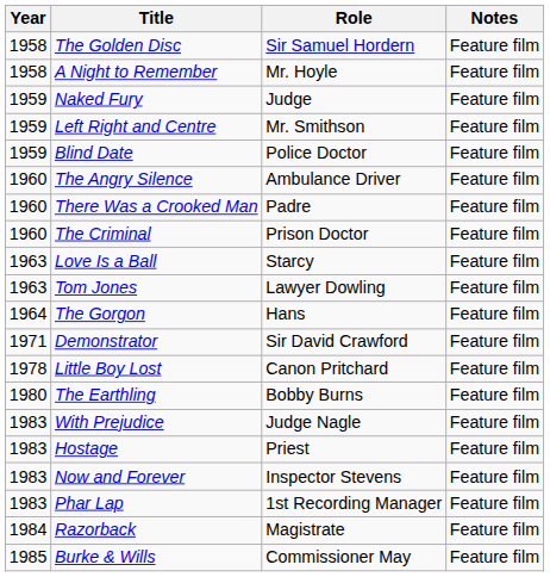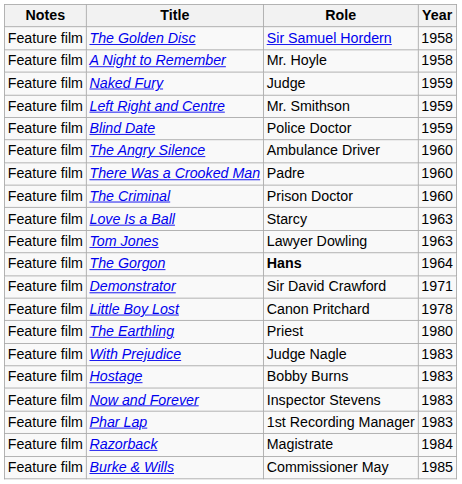columns swapped: Year <-> Notes
The Gorgon | Role: normal -> bold
The Earthling | Role: Bobby Burns -> Priest
Hostage | Role: Priest -> Bobby Burns
